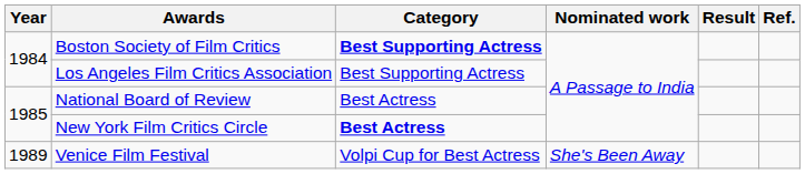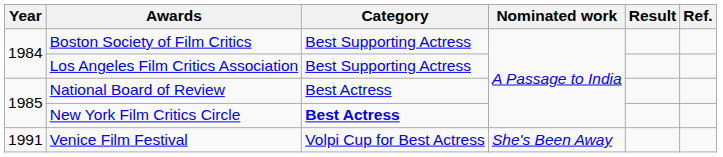Boston Society of Film Critics | Category: bold -> normal
Venice Film Festival | Year: 1989 -> 1991
